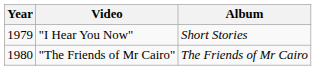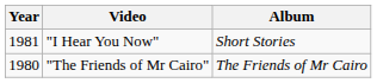"I Hear You Now" | Year: 1979 -> 1981
